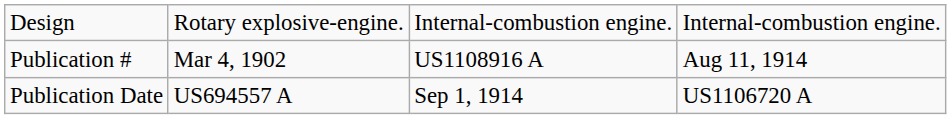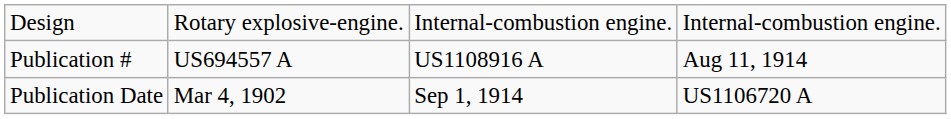Publication # | column 2: Mar 4, 1902 -> US694557 A
Publication Date | column 2: US694557 A -> Mar 4, 1902
